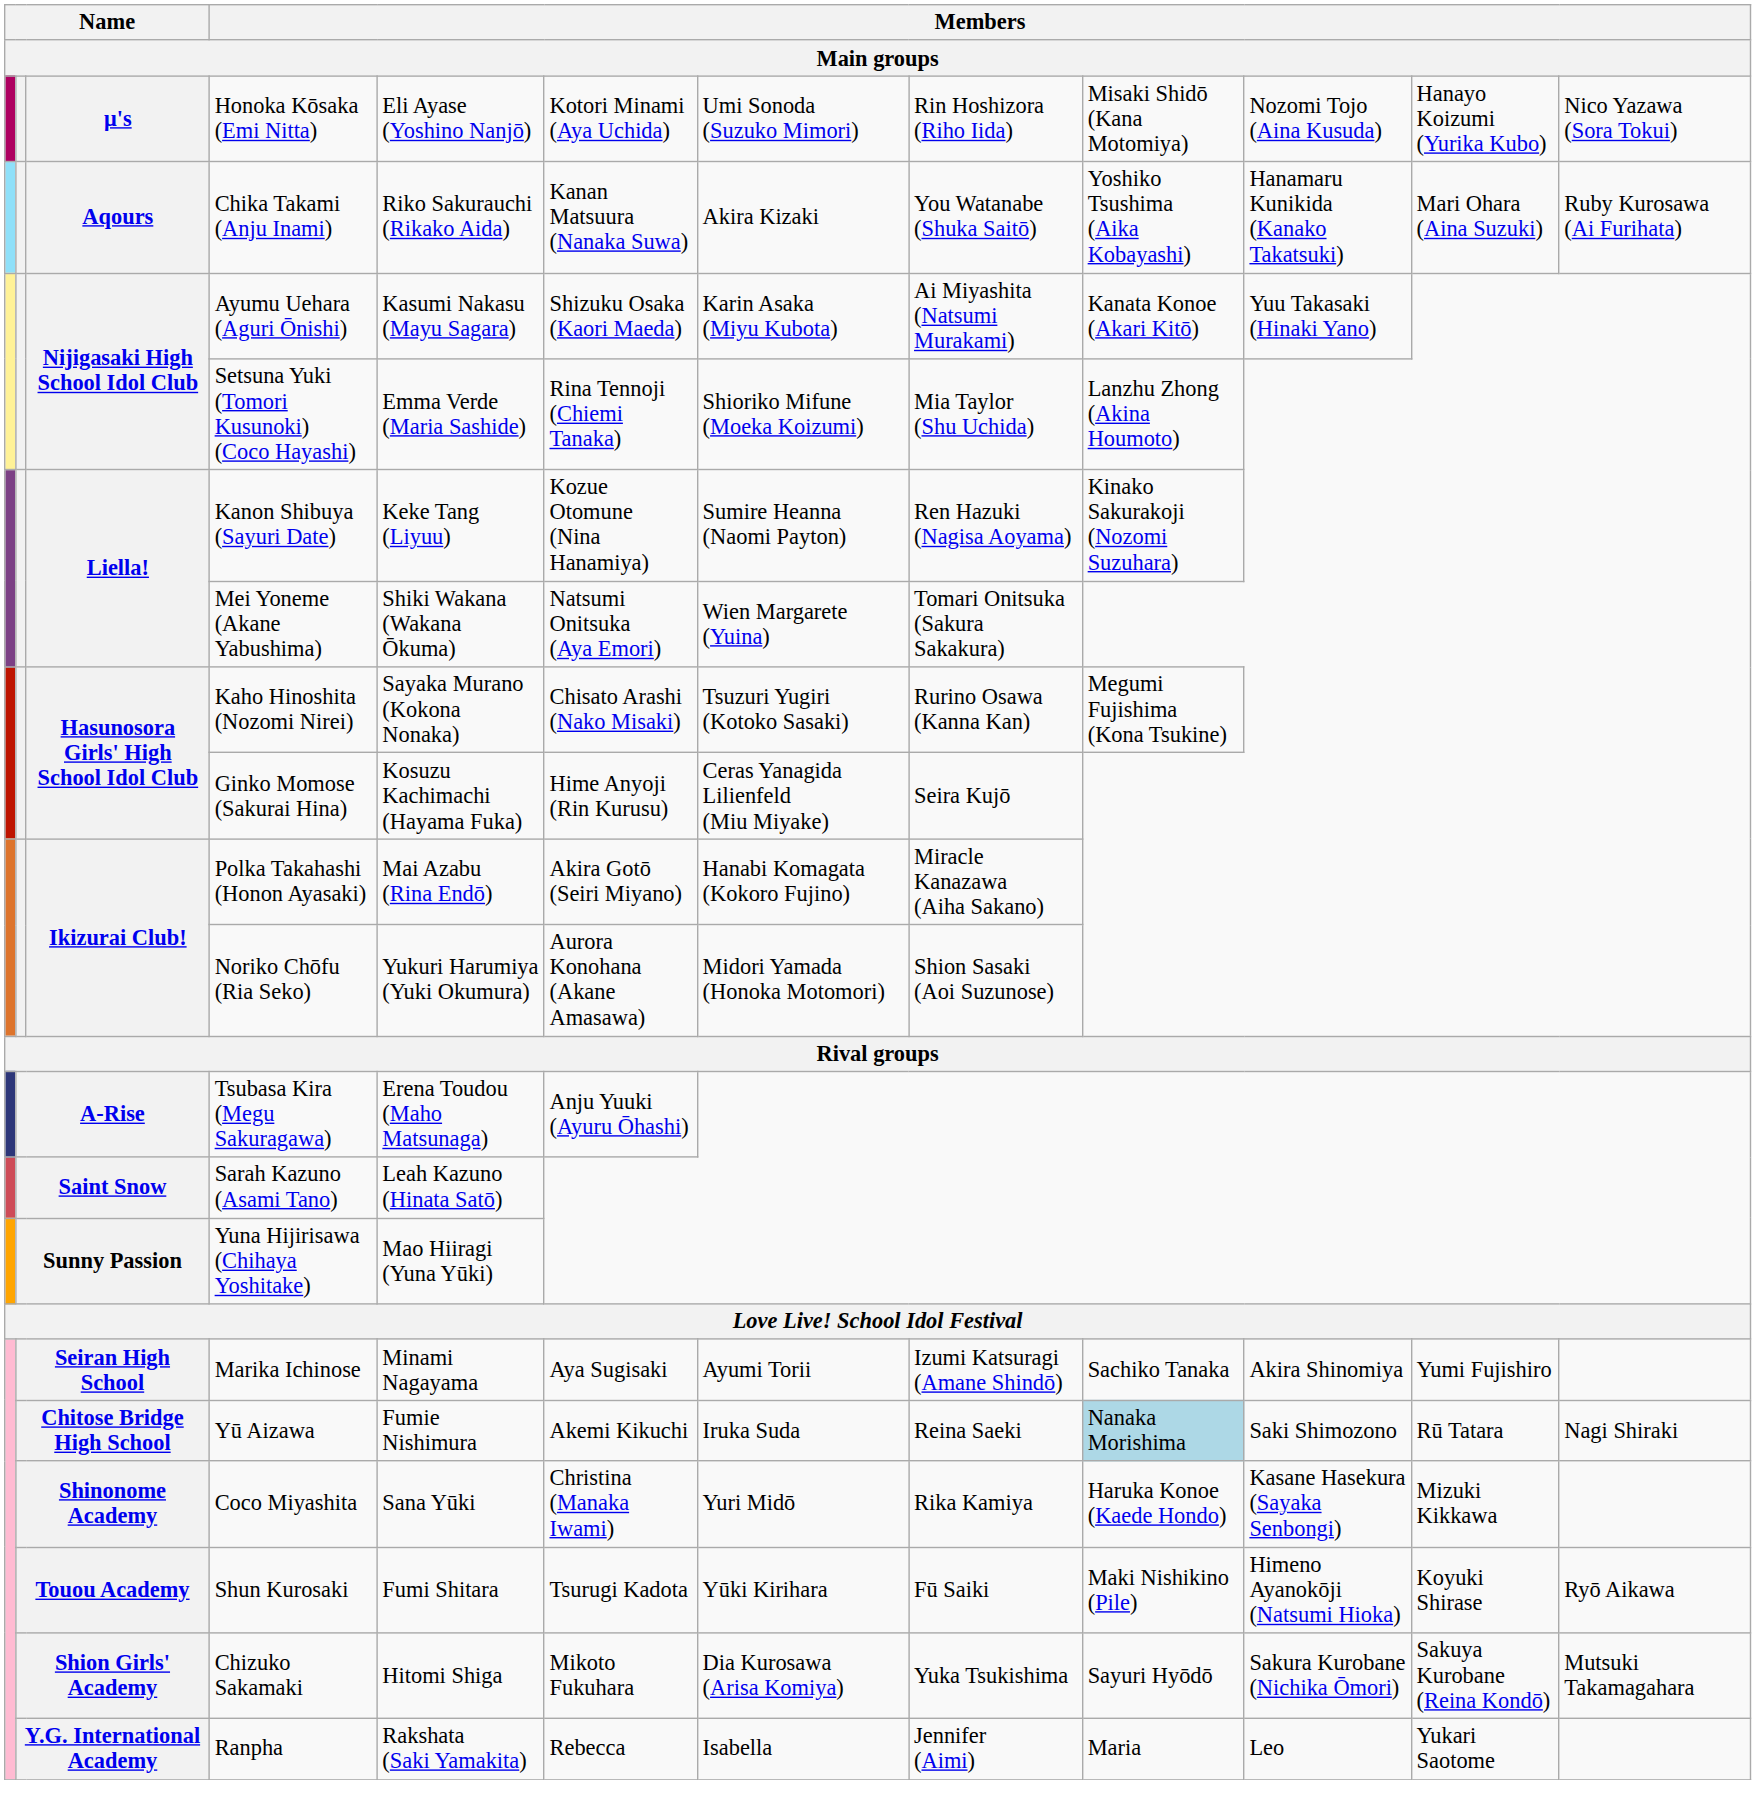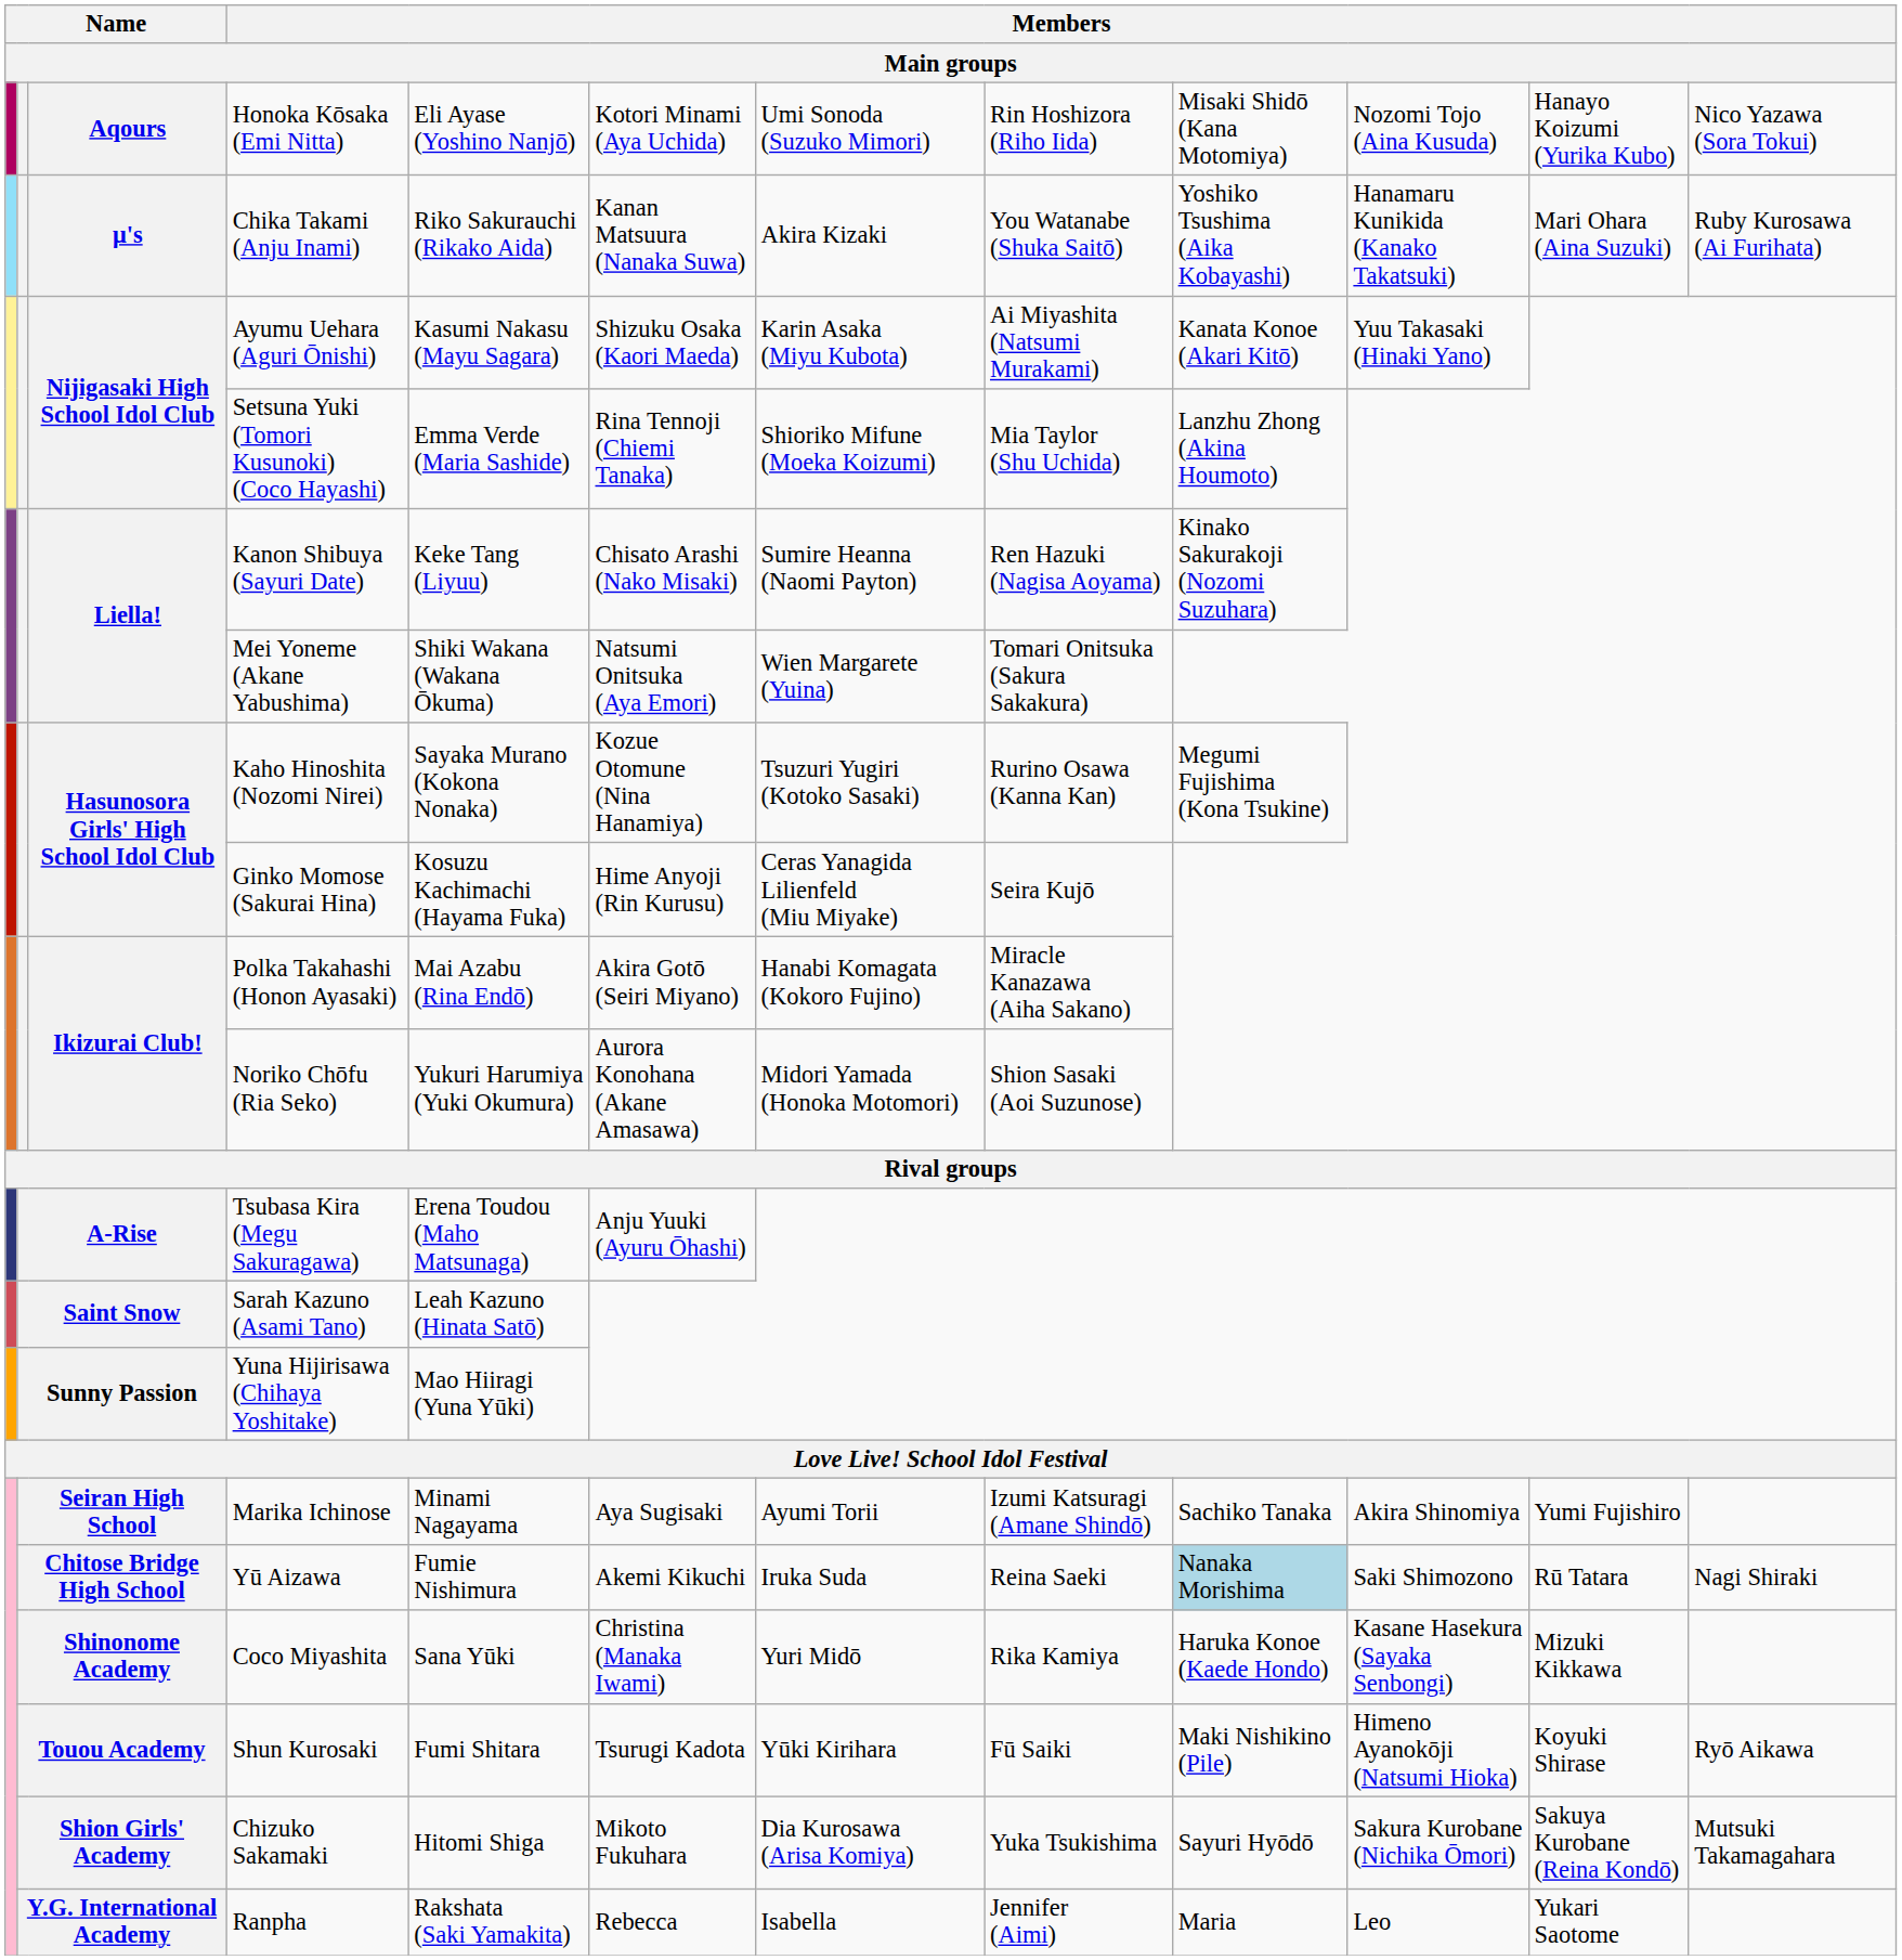Honoka Kōsaka (Emi Nitta) | column 3: μ's -> Aqours
Chika Takami (Anju Inami) | column 3: Aqours -> μ's
Kanon Shibuya (Sayuri Date) | column 6: Kozue Otomune (Nina Hanamiya) -> Chisato Arashi (Nako Misaki)
Kaho Hinoshita (Nozomi Nirei) | column 6: Chisato Arashi (Nako Misaki) -> Kozue Otomune (Nina Hanamiya)
